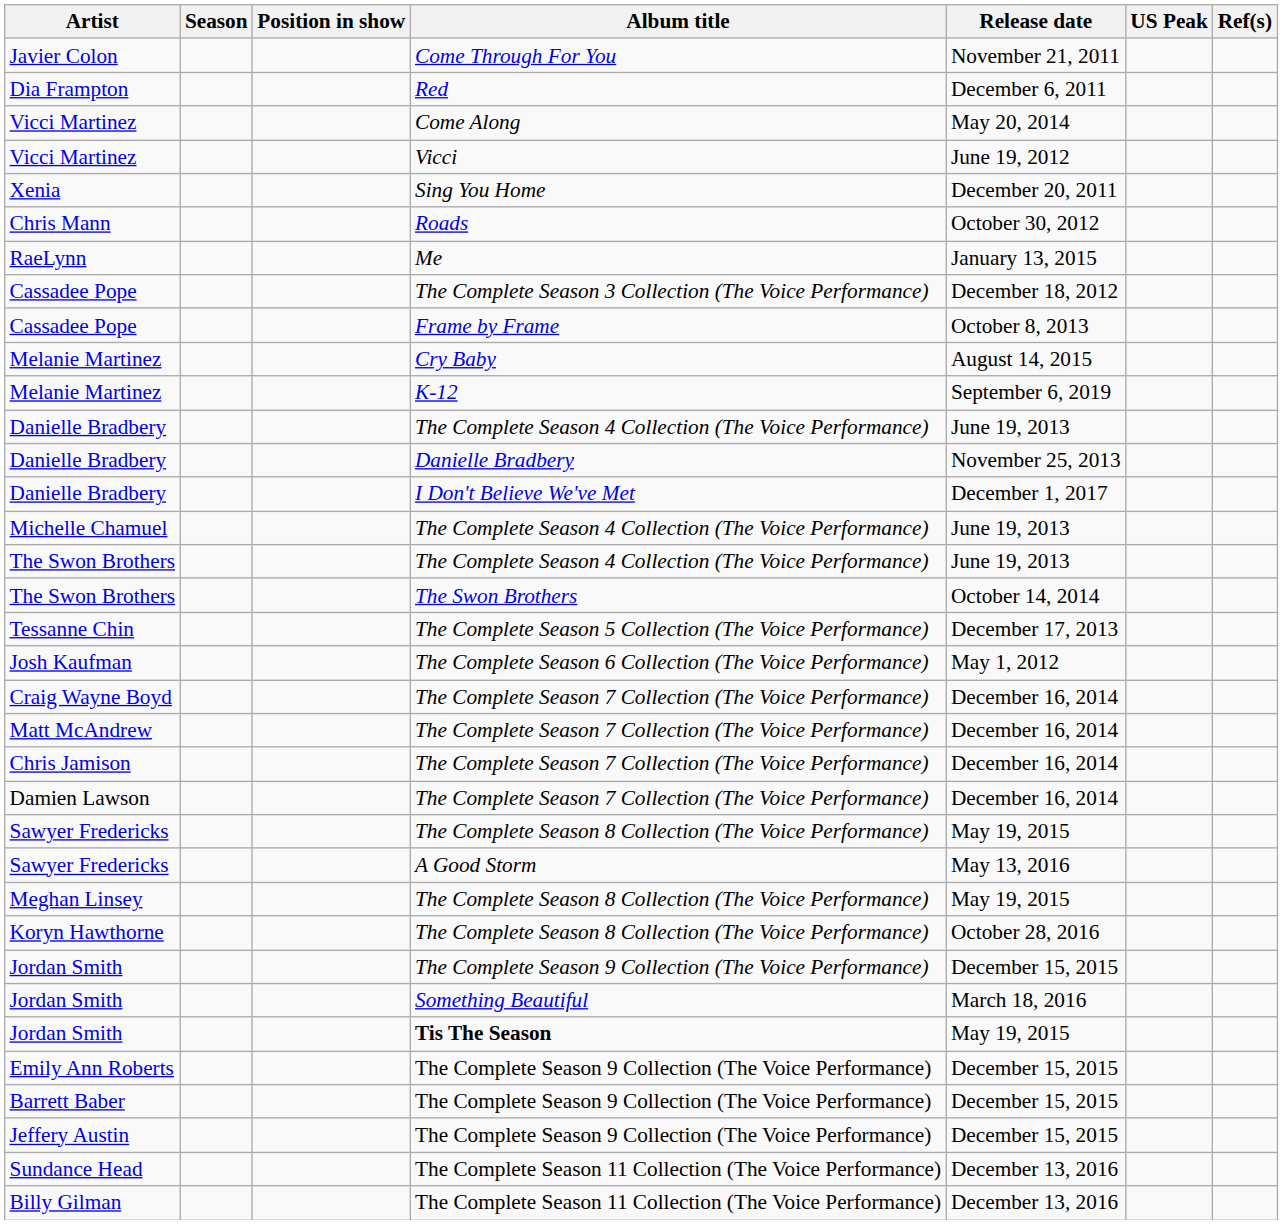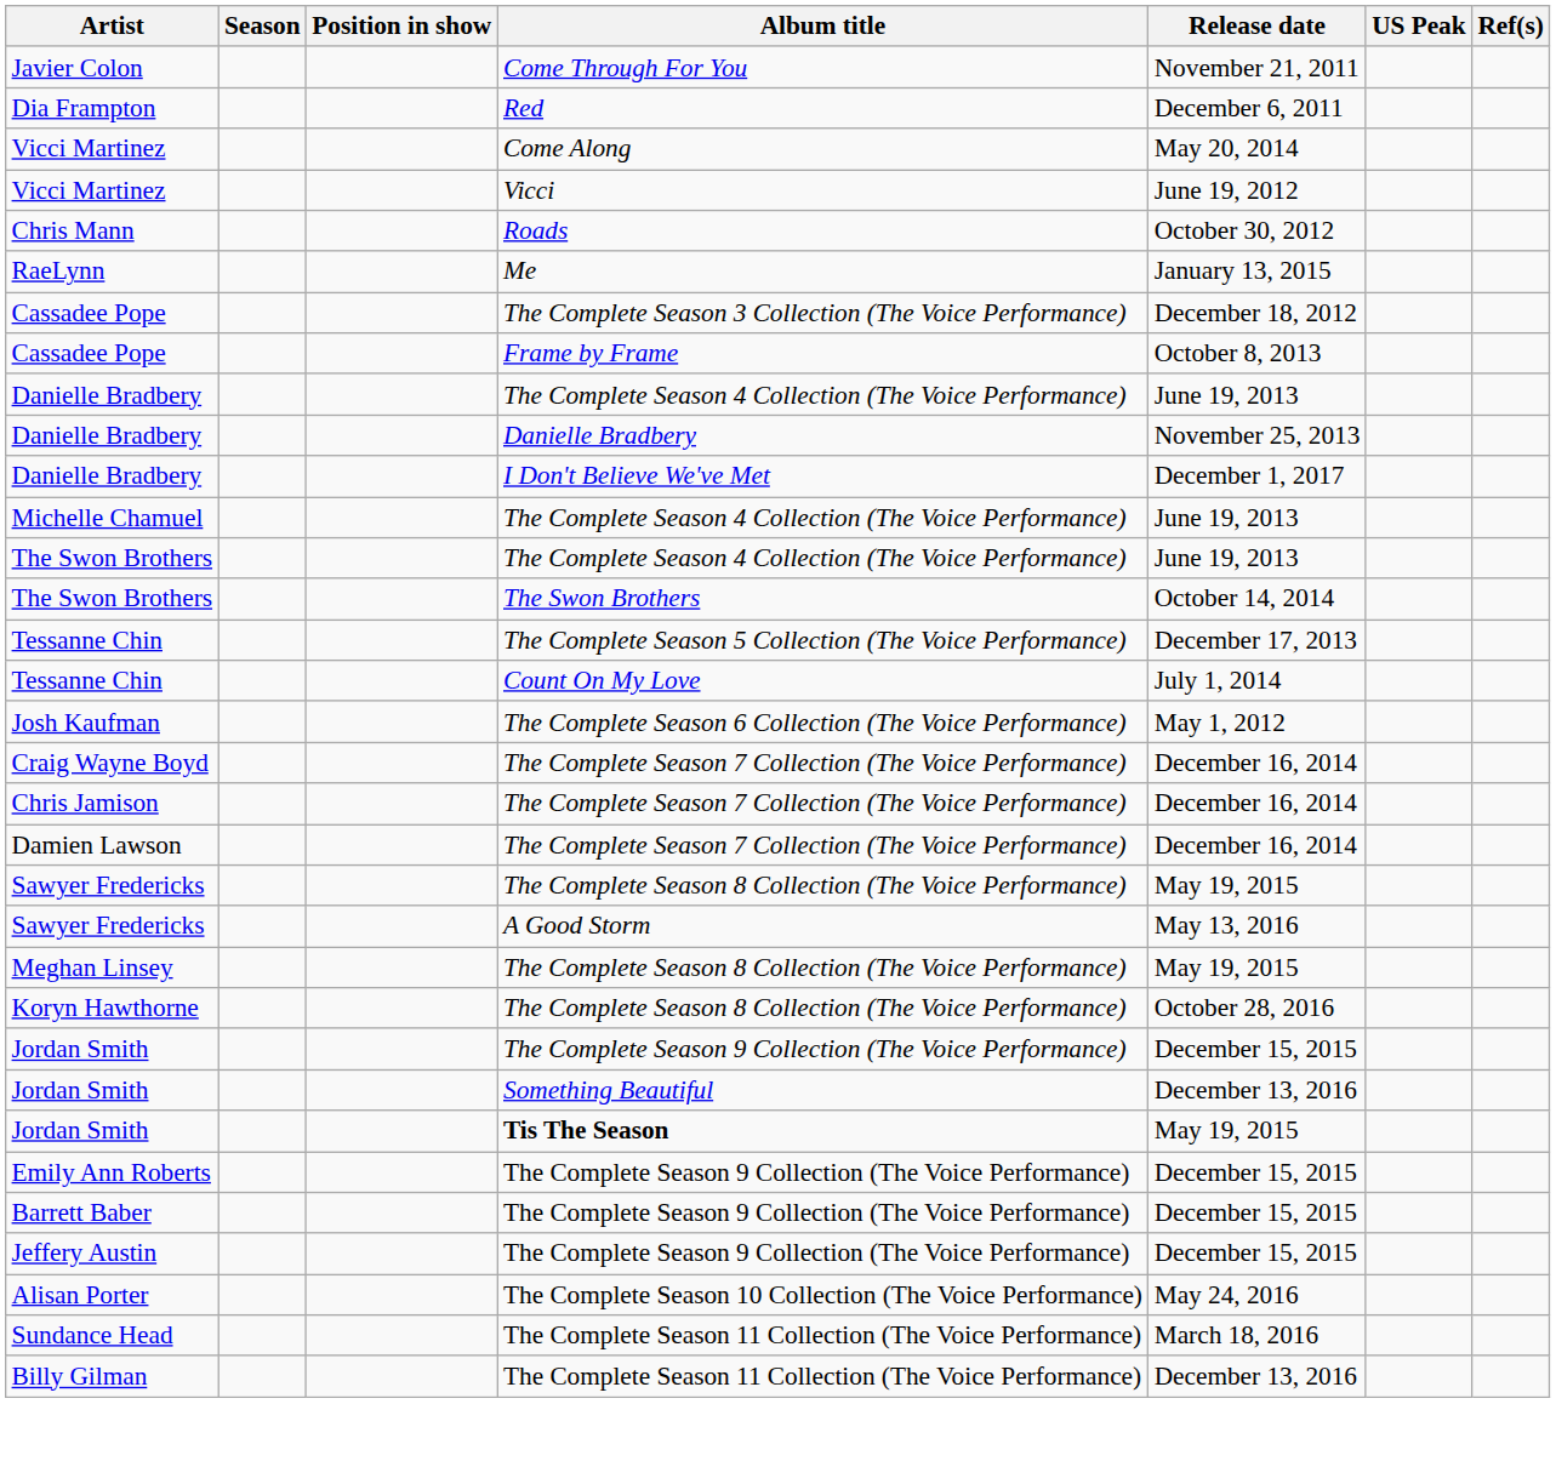- row: Xenia | Sing You Home | December 20, 2011
- row: Melanie Martinez | Cry Baby | August 14, 2015
- row: Melanie Martinez | K-12 | September 6, 2019
+ row: Tessanne Chin | Count On My Love | July 1, 2014
- row: Matt McAndrew | The Complete Season 7 Collection (The Voice Performance) | December 16, 2014
Jordan Smith / Something Beautiful | Release date: March 18, 2016 -> December 13, 2016
+ row: Alisan Porter | The Complete Season 10 Collection (The Voice Performance) | May 24, 2016
Sundance Head | Release date: December 13, 2016 -> March 18, 2016
